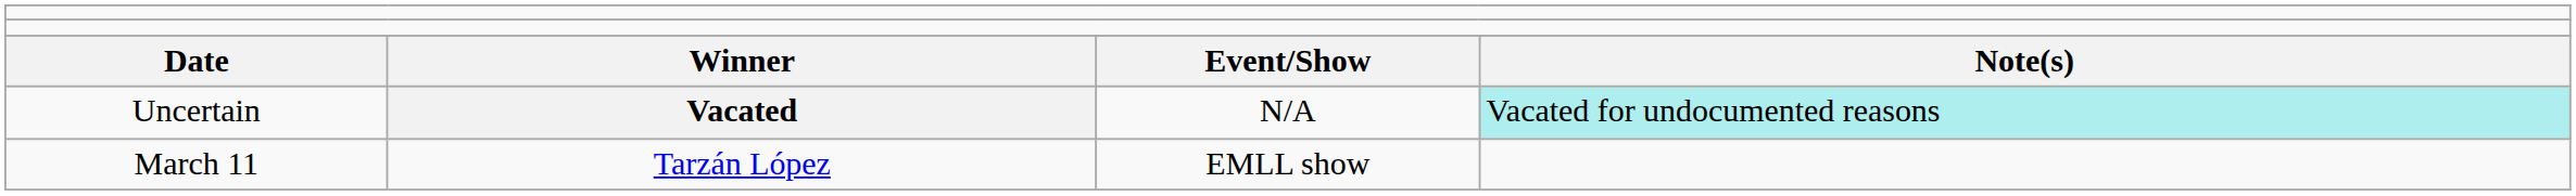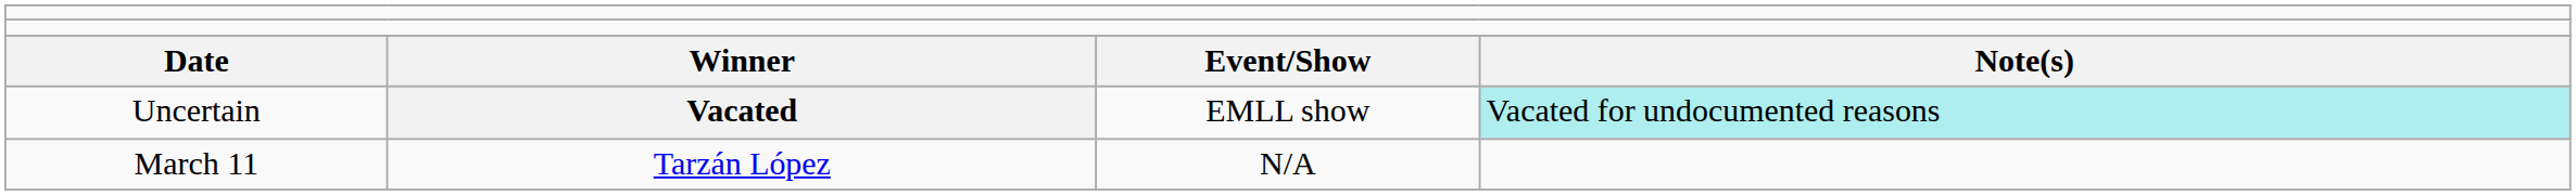Uncertain | column 3: N/A -> EMLL show
March 11 | column 3: EMLL show -> N/A
